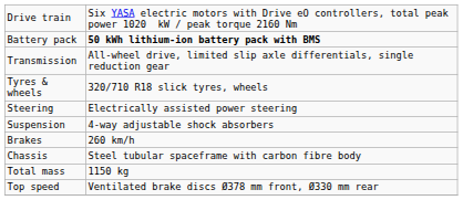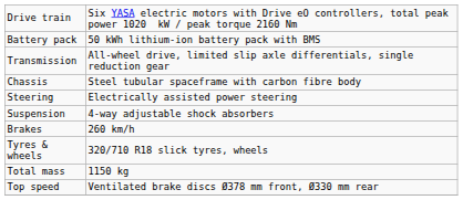Battery pack | column 2: bold -> normal
rows swapped: Chassis <-> Tyres & wheels
